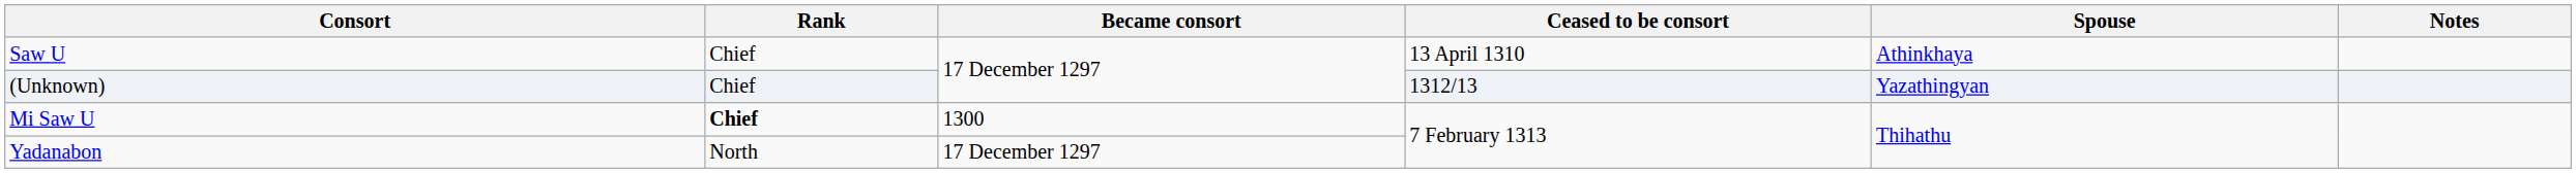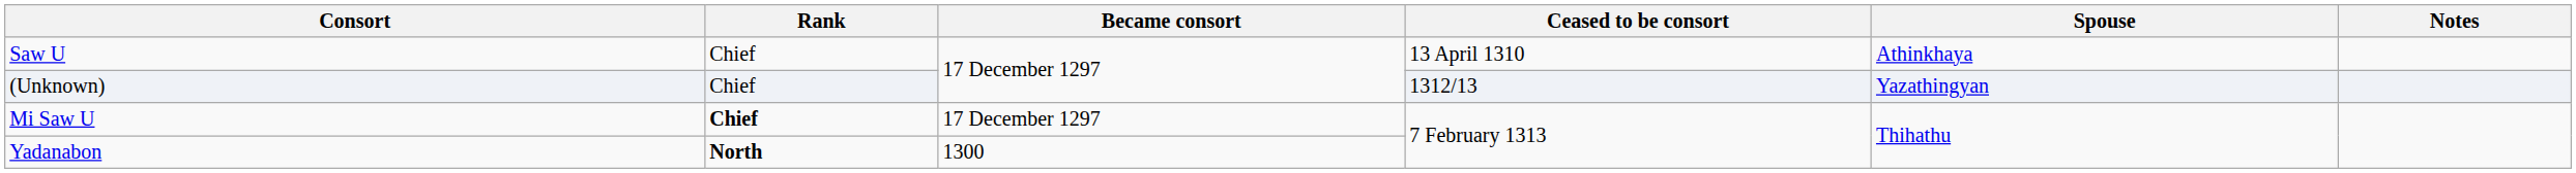Mi Saw U | Became consort: 1300 -> 17 December 1297
Yadanabon | Rank: normal -> bold
Yadanabon | Became consort: 17 December 1297 -> 1300
